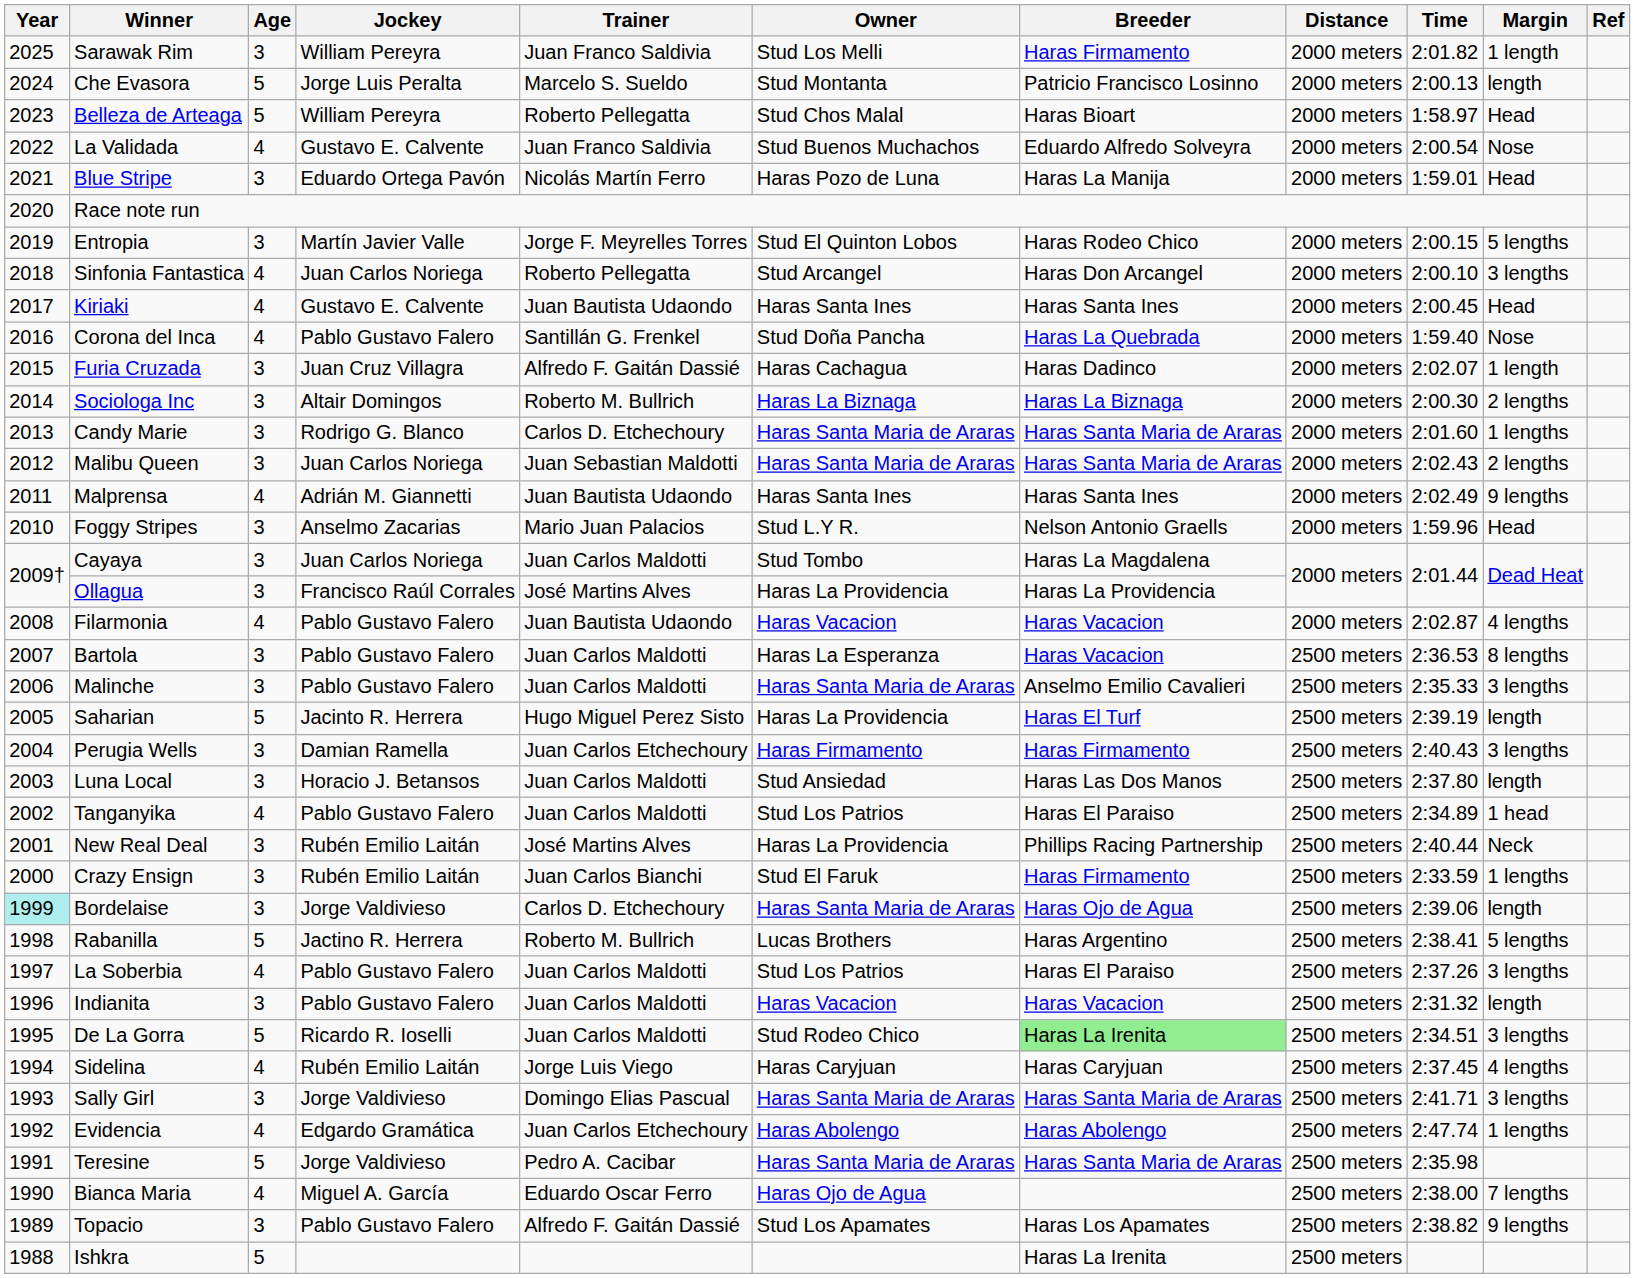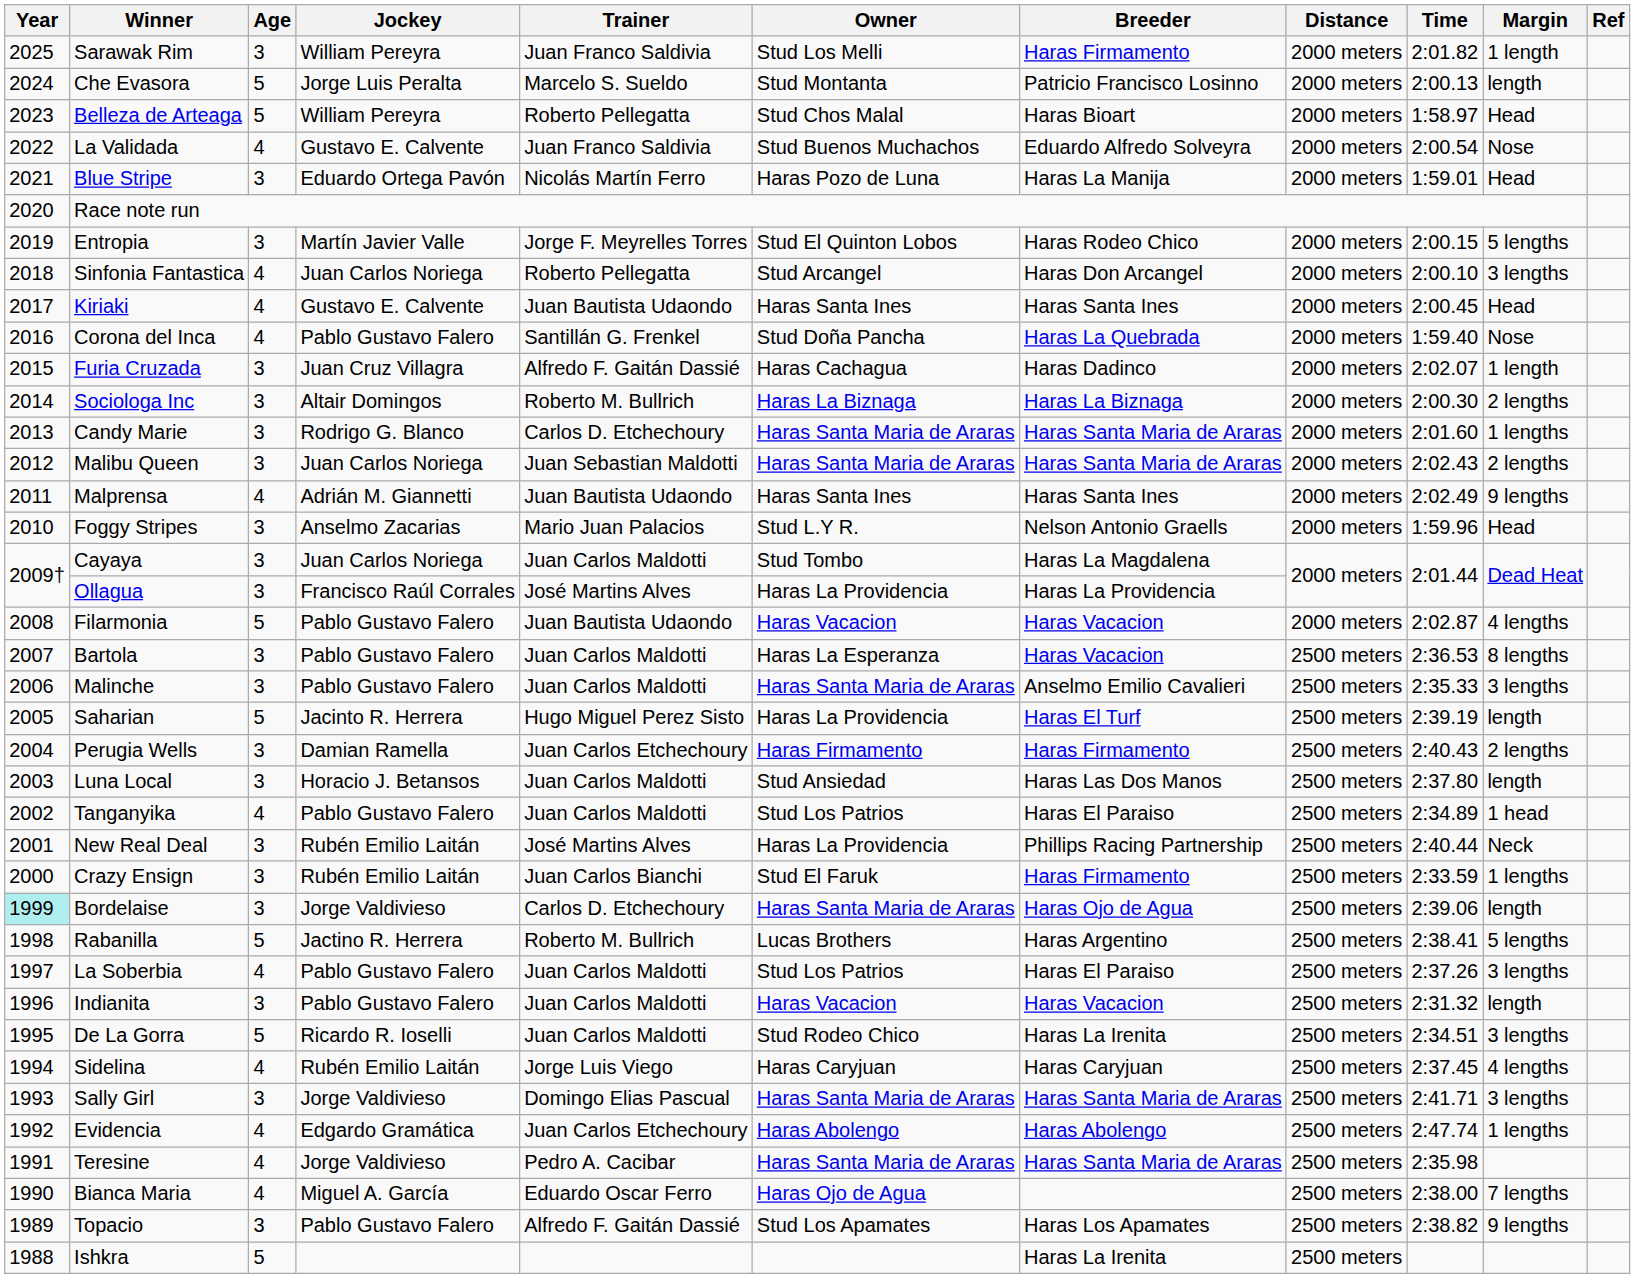Filarmonia | Age: 4 -> 5
Perugia Wells | Margin: 3 lengths -> 2 lengths
De La Gorra | Breeder: lightgreen background -> no background
Teresine | Age: 5 -> 4
